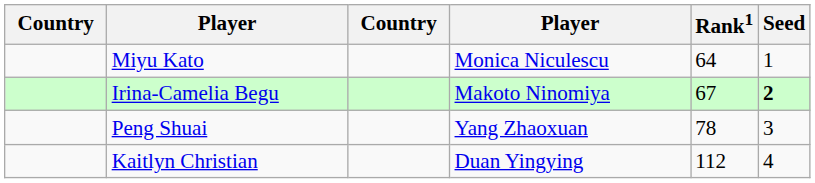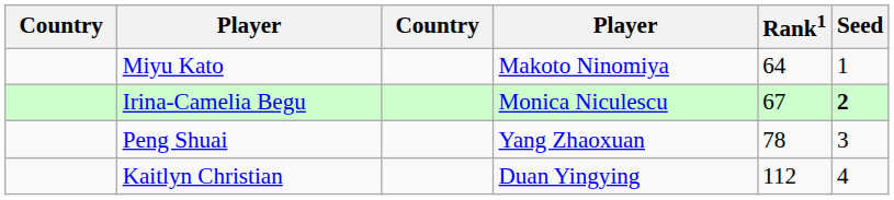Miyu Kato | column 4: Monica Niculescu -> Makoto Ninomiya
Irina-Camelia Begu | column 4: Makoto Ninomiya -> Monica Niculescu
